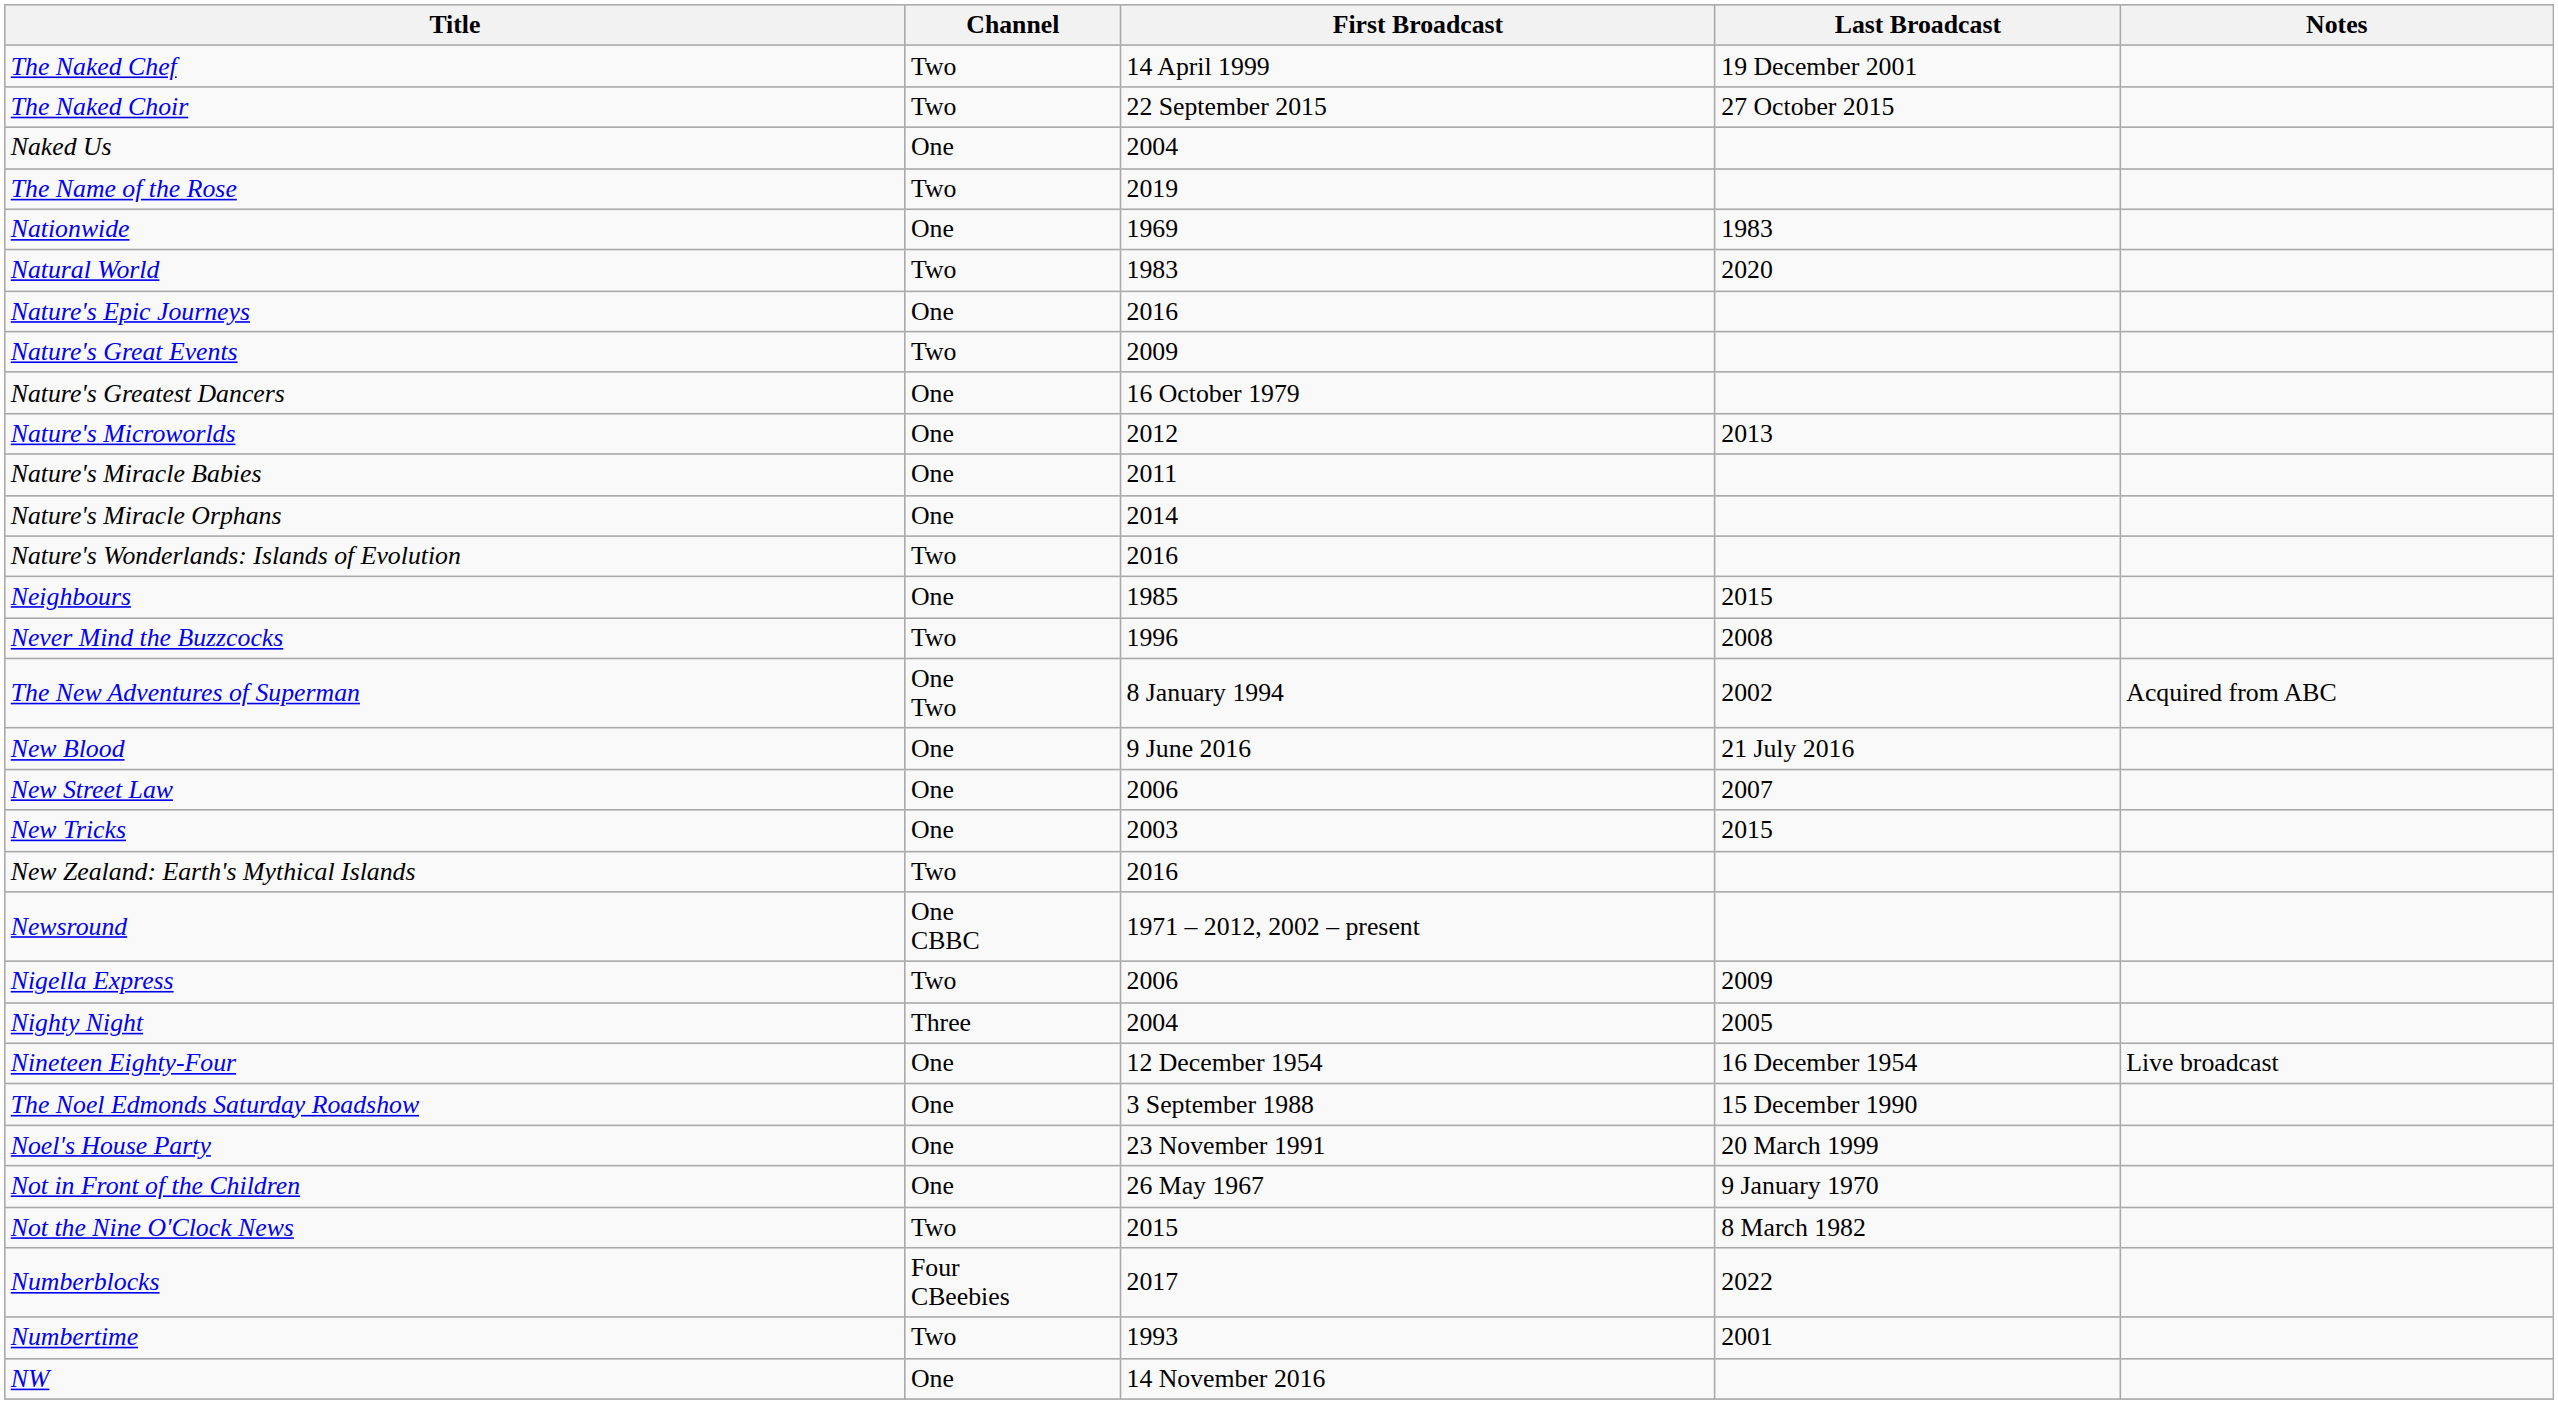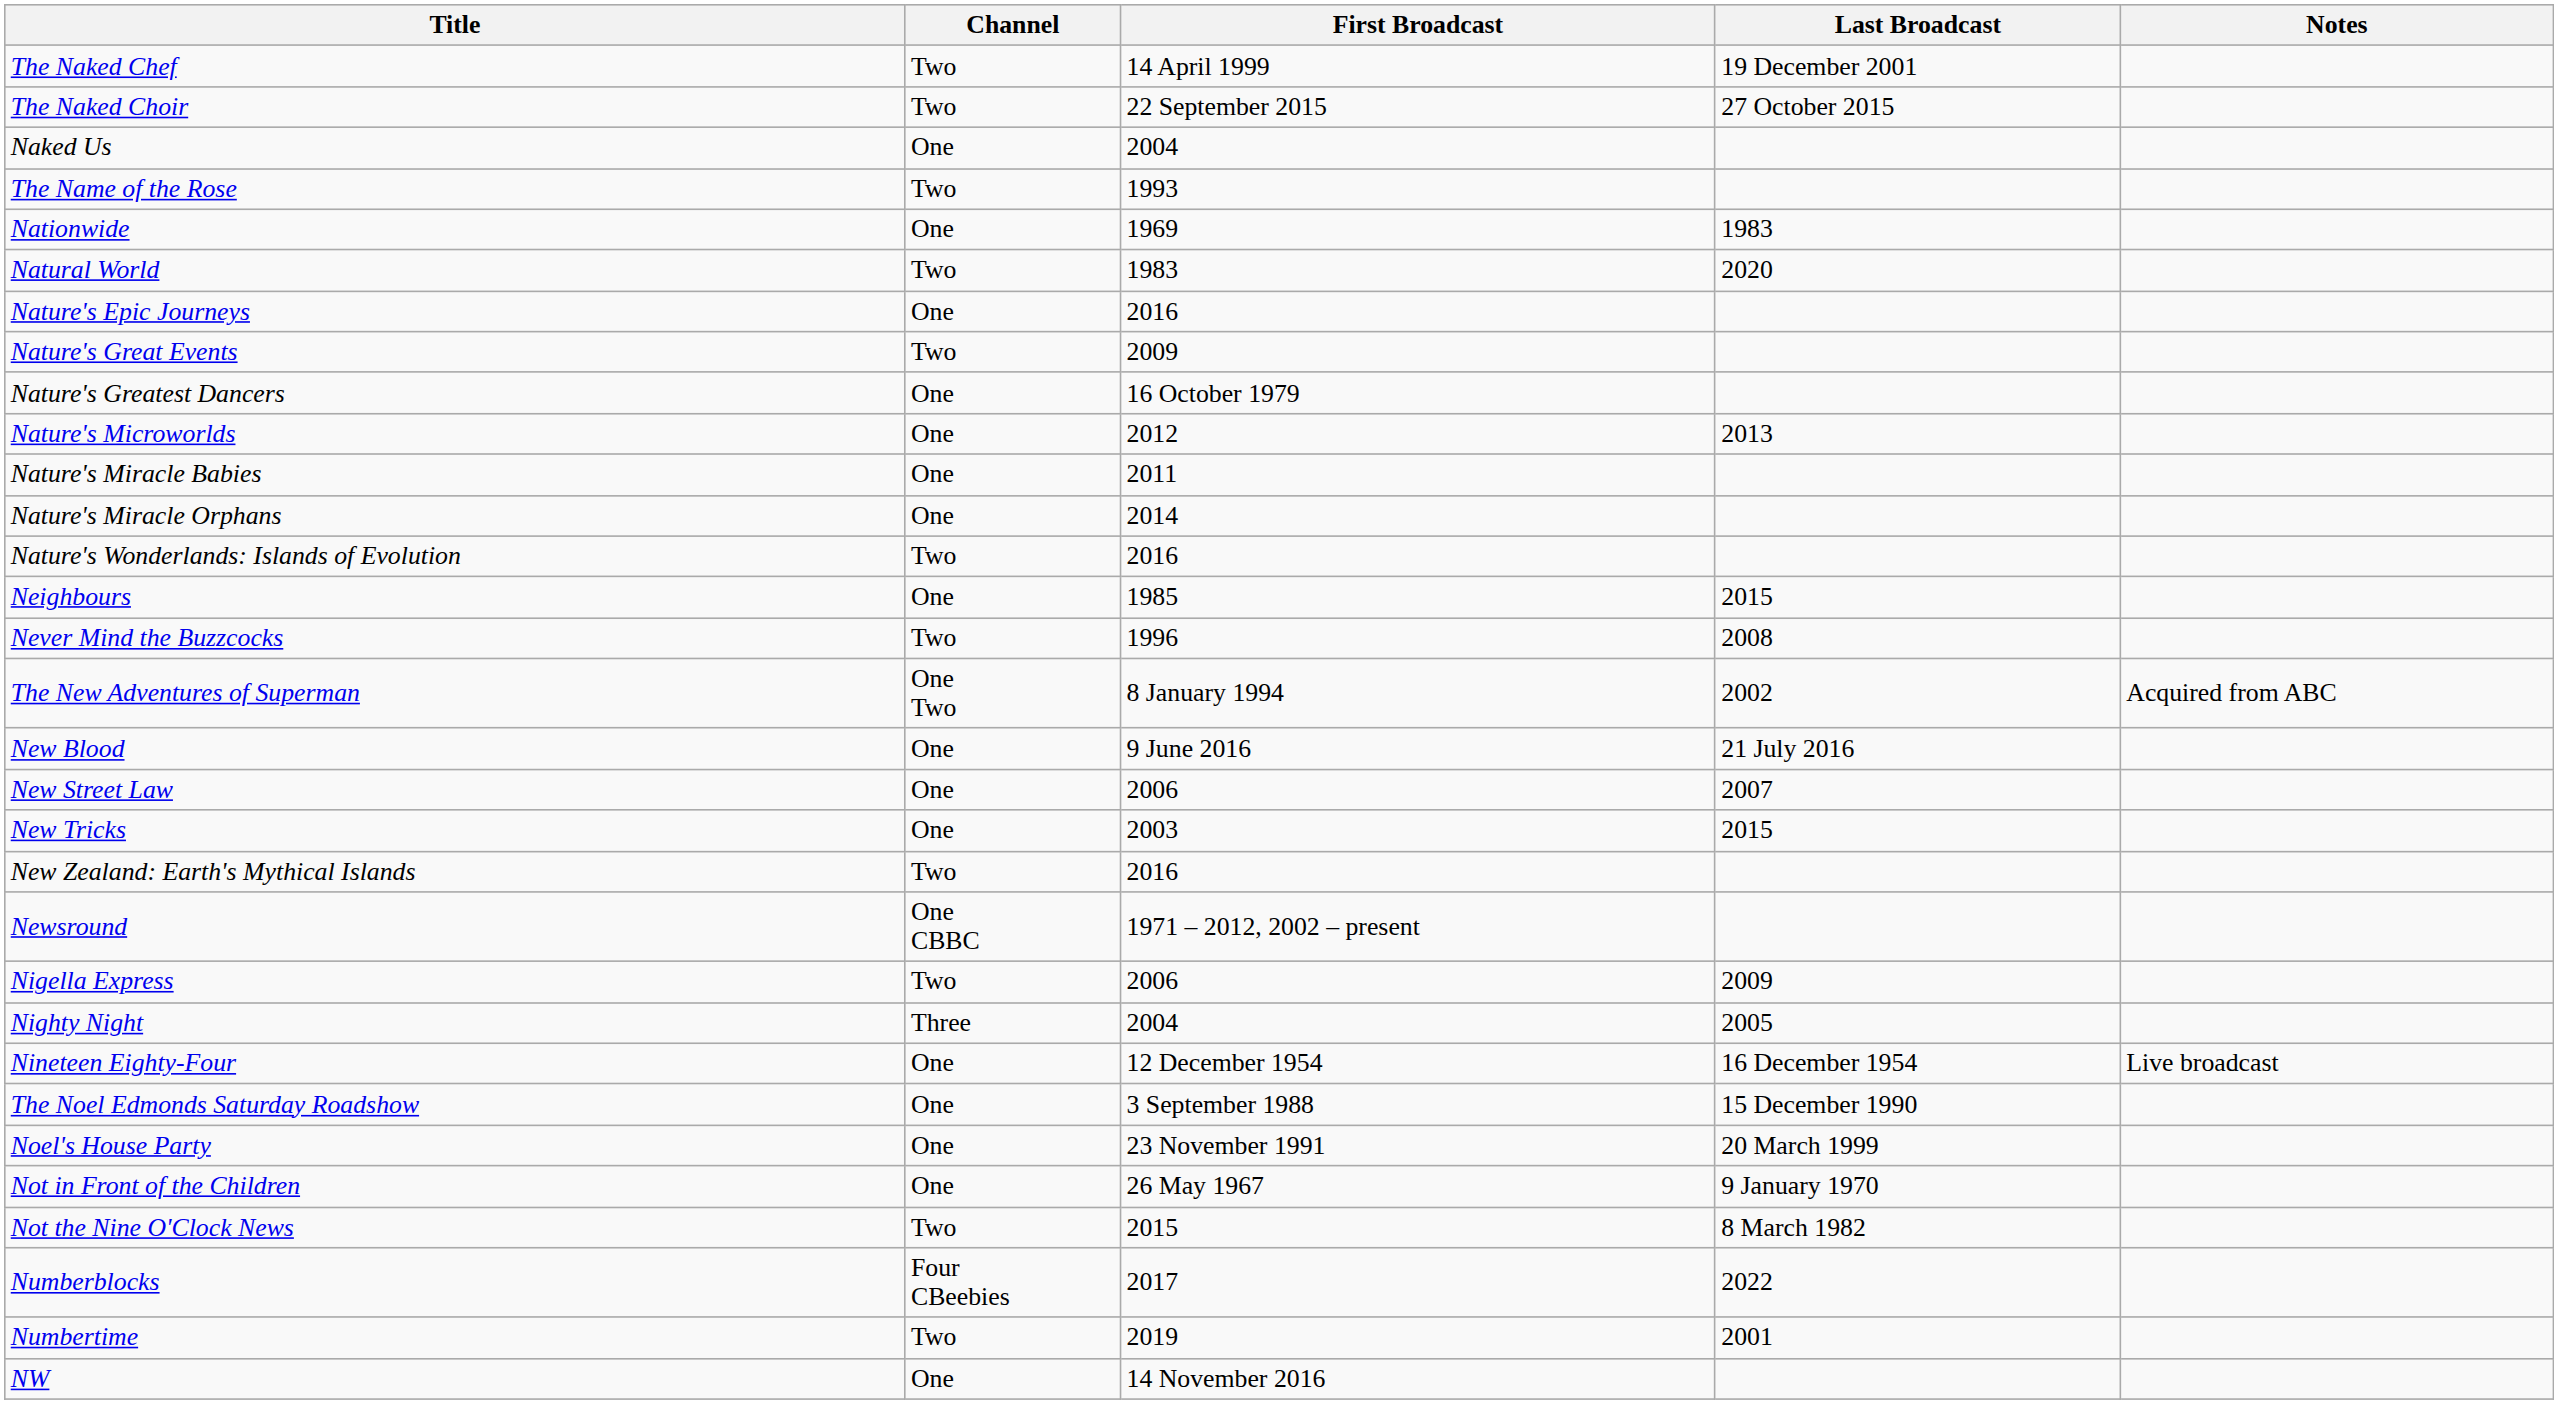The Name of the Rose | First Broadcast: 2019 -> 1993
Numbertime | First Broadcast: 1993 -> 2019
